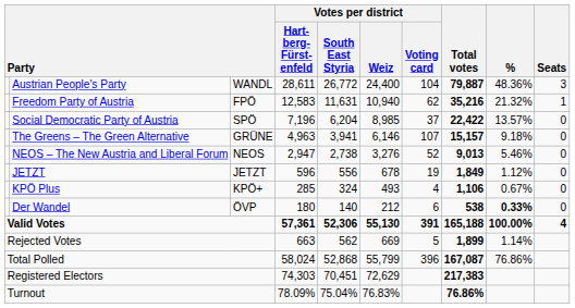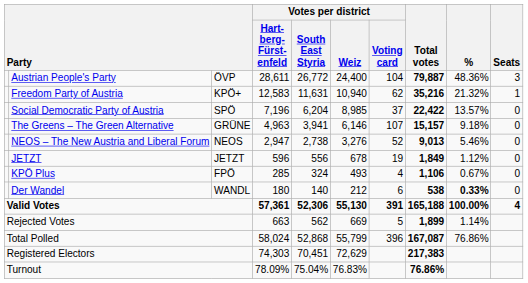Austrian People's Party | column 3: WANDL -> ÖVP
Freedom Party of Austria | column 3: FPÖ -> KPÖ+
KPÖ Plus | column 3: KPÖ+ -> FPÖ
Der Wandel | column 3: ÖVP -> WANDL
